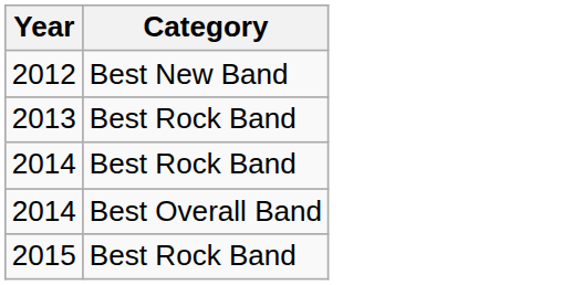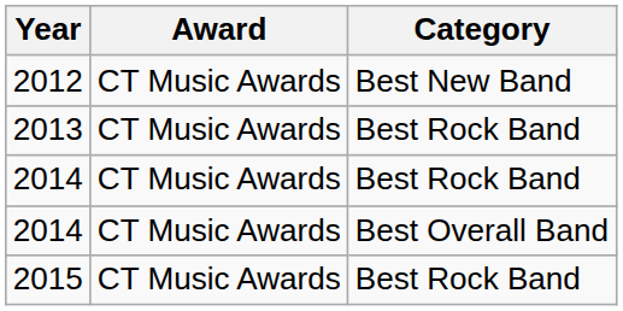+ column: Award | CT Music Awards | CT Music Awards | CT Music Awards | CT Music Awards | CT Music Awards
